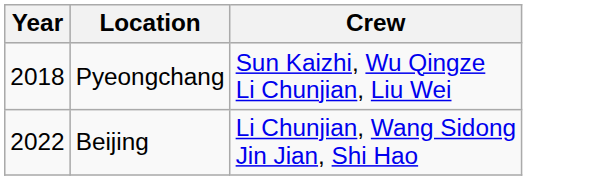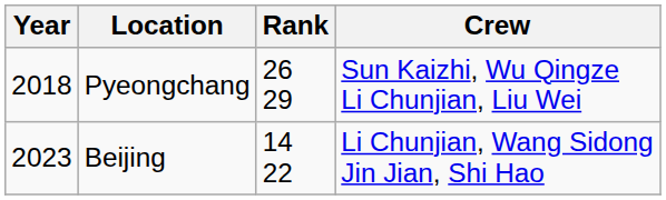+ column: Rank | 26 29 | 14 22
Beijing | Year: 2022 -> 2023
